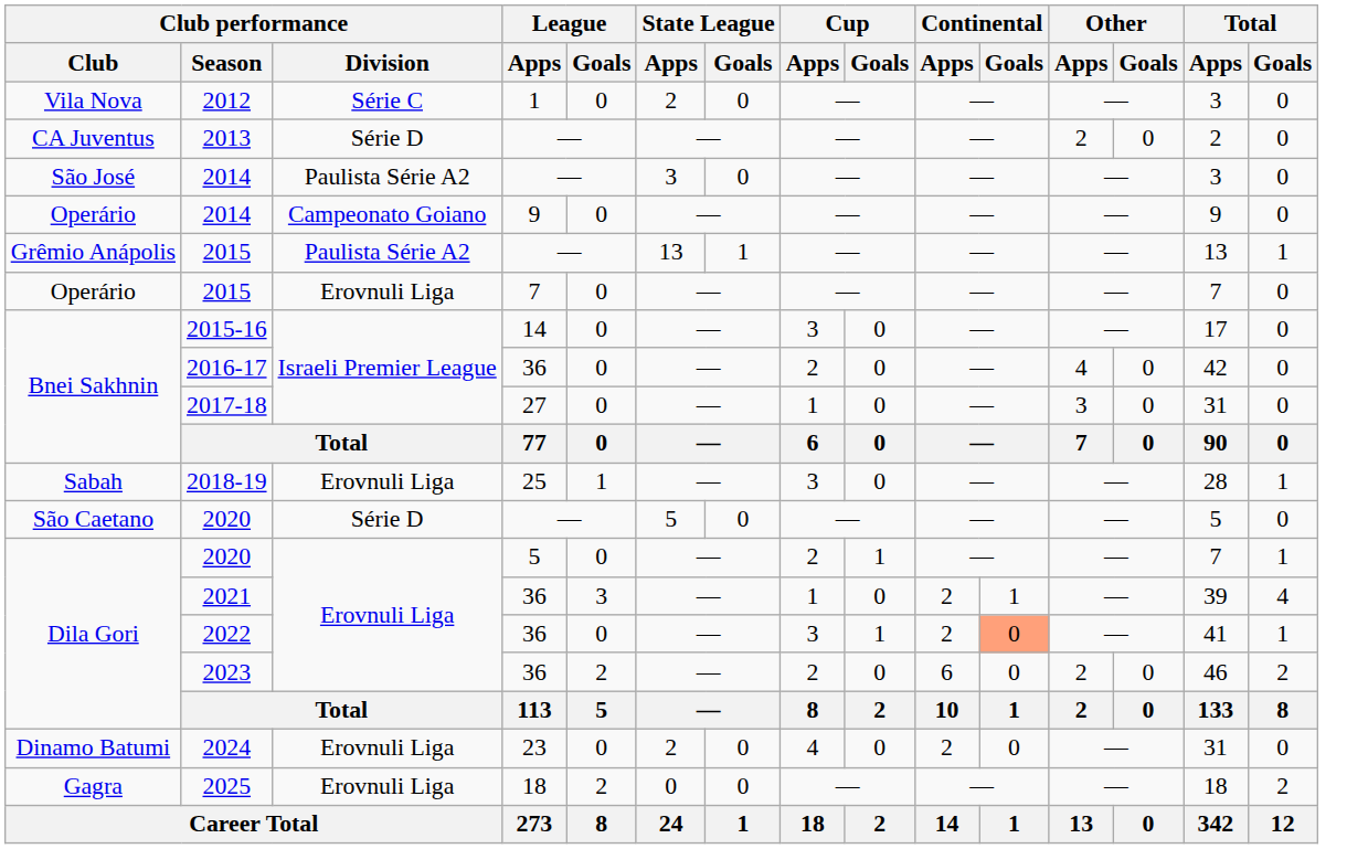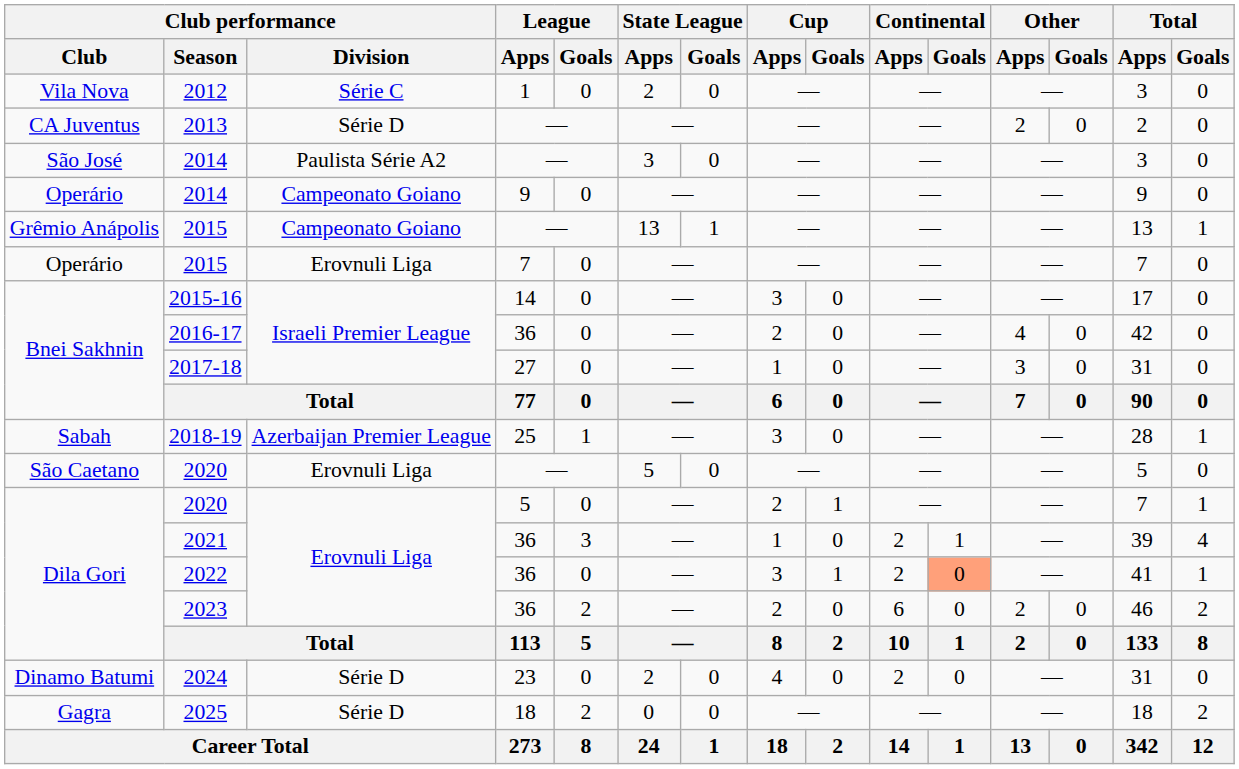Grêmio Anápolis / 2015 | Club performance / Division: Paulista Série A2 -> Campeonato Goiano
2018-19 | Club performance / Division: Erovnuli Liga -> Azerbaijan Premier League
São Caetano / 2020 | Club performance / Division: Série D -> Erovnuli Liga
2024 | Club performance / Division: Erovnuli Liga -> Série D
2025 | Club performance / Division: Erovnuli Liga -> Série D
